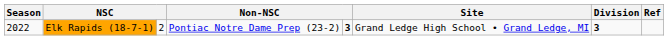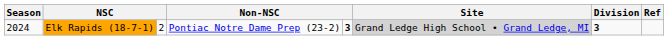Elk Rapids (18-7-1) | Season: 2022 -> 2024
Elk Rapids (18-7-1) | Site: no background -> lightgrey background
